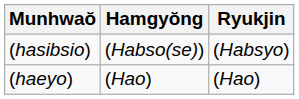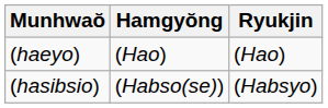rows swapped: (hasibsio) <-> (haeyo)
